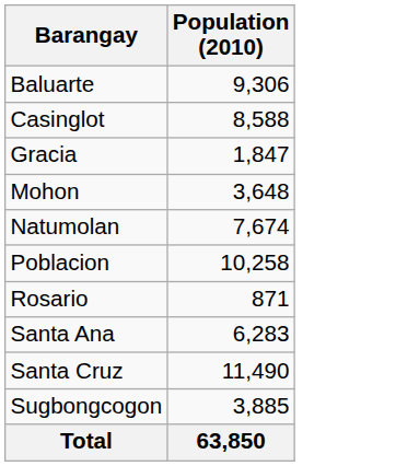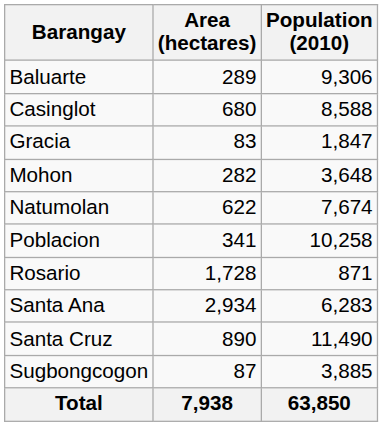+ column: Area (hectares) | 289 | 680 | 83 | 282 | 622 | 341 | 1,728 | 2,934 | 890 | 87 | 7,938
